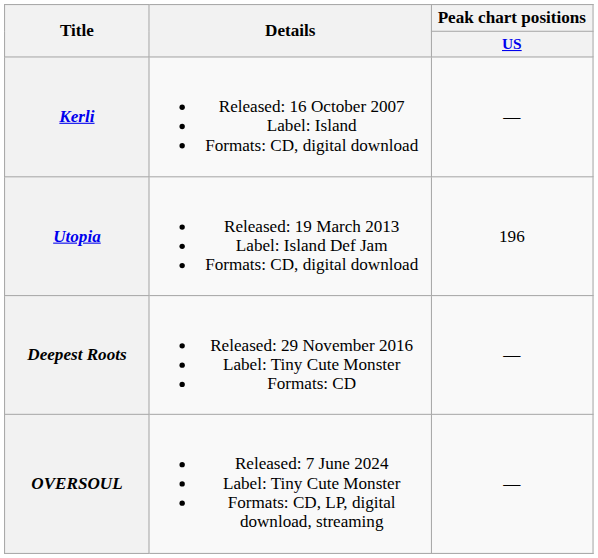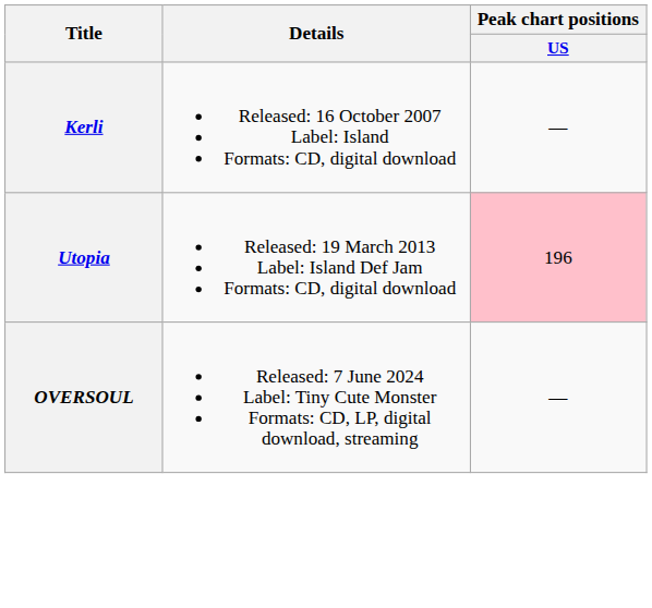Utopia | Peak chart positions / US: no background -> pink background
- row: Deepest Roots | Released: 29 November 2016 Label: Tiny Cute Monster Formats: CD | —
